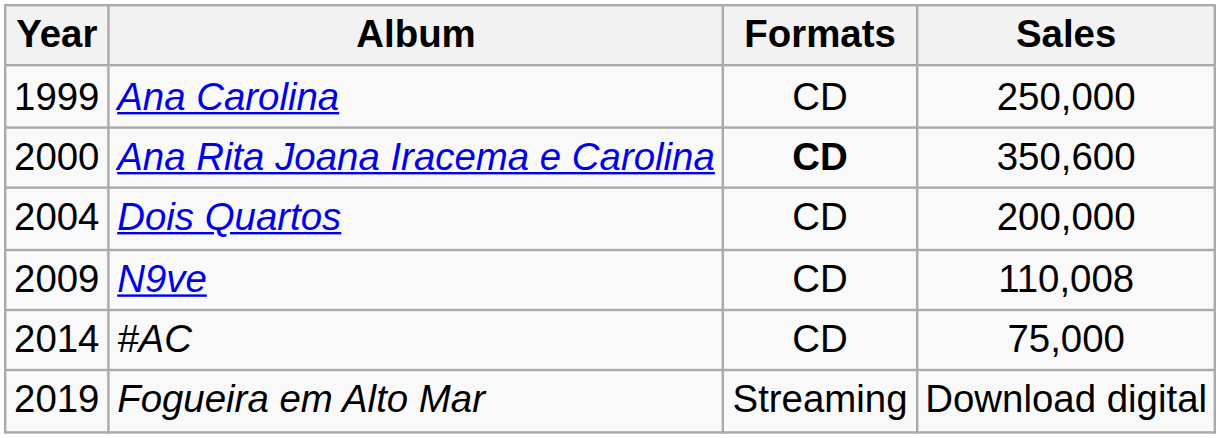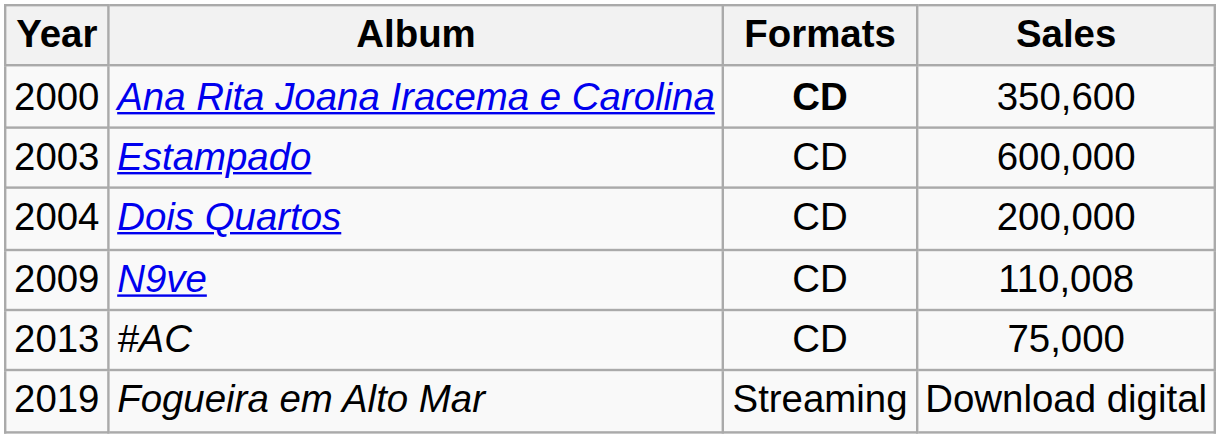- row: 1999 | Ana Carolina | CD | 250,000
+ row: 2003 | Estampado | CD | 600,000
#AC | Year: 2014 -> 2013
